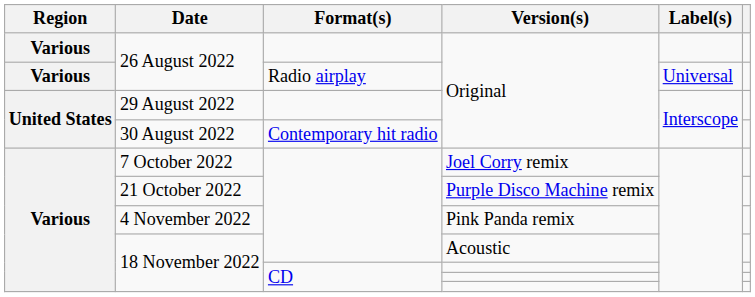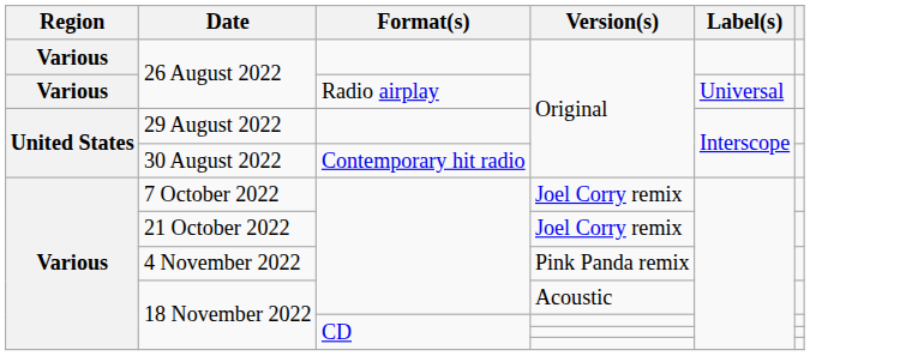21 October 2022 | Version(s): Purple Disco Machine remix -> Joel Corry remix
